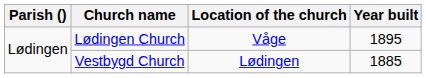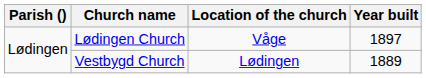Lødingen Church | Year built: 1895 -> 1897
Vestbygd Church | Year built: 1885 -> 1889
